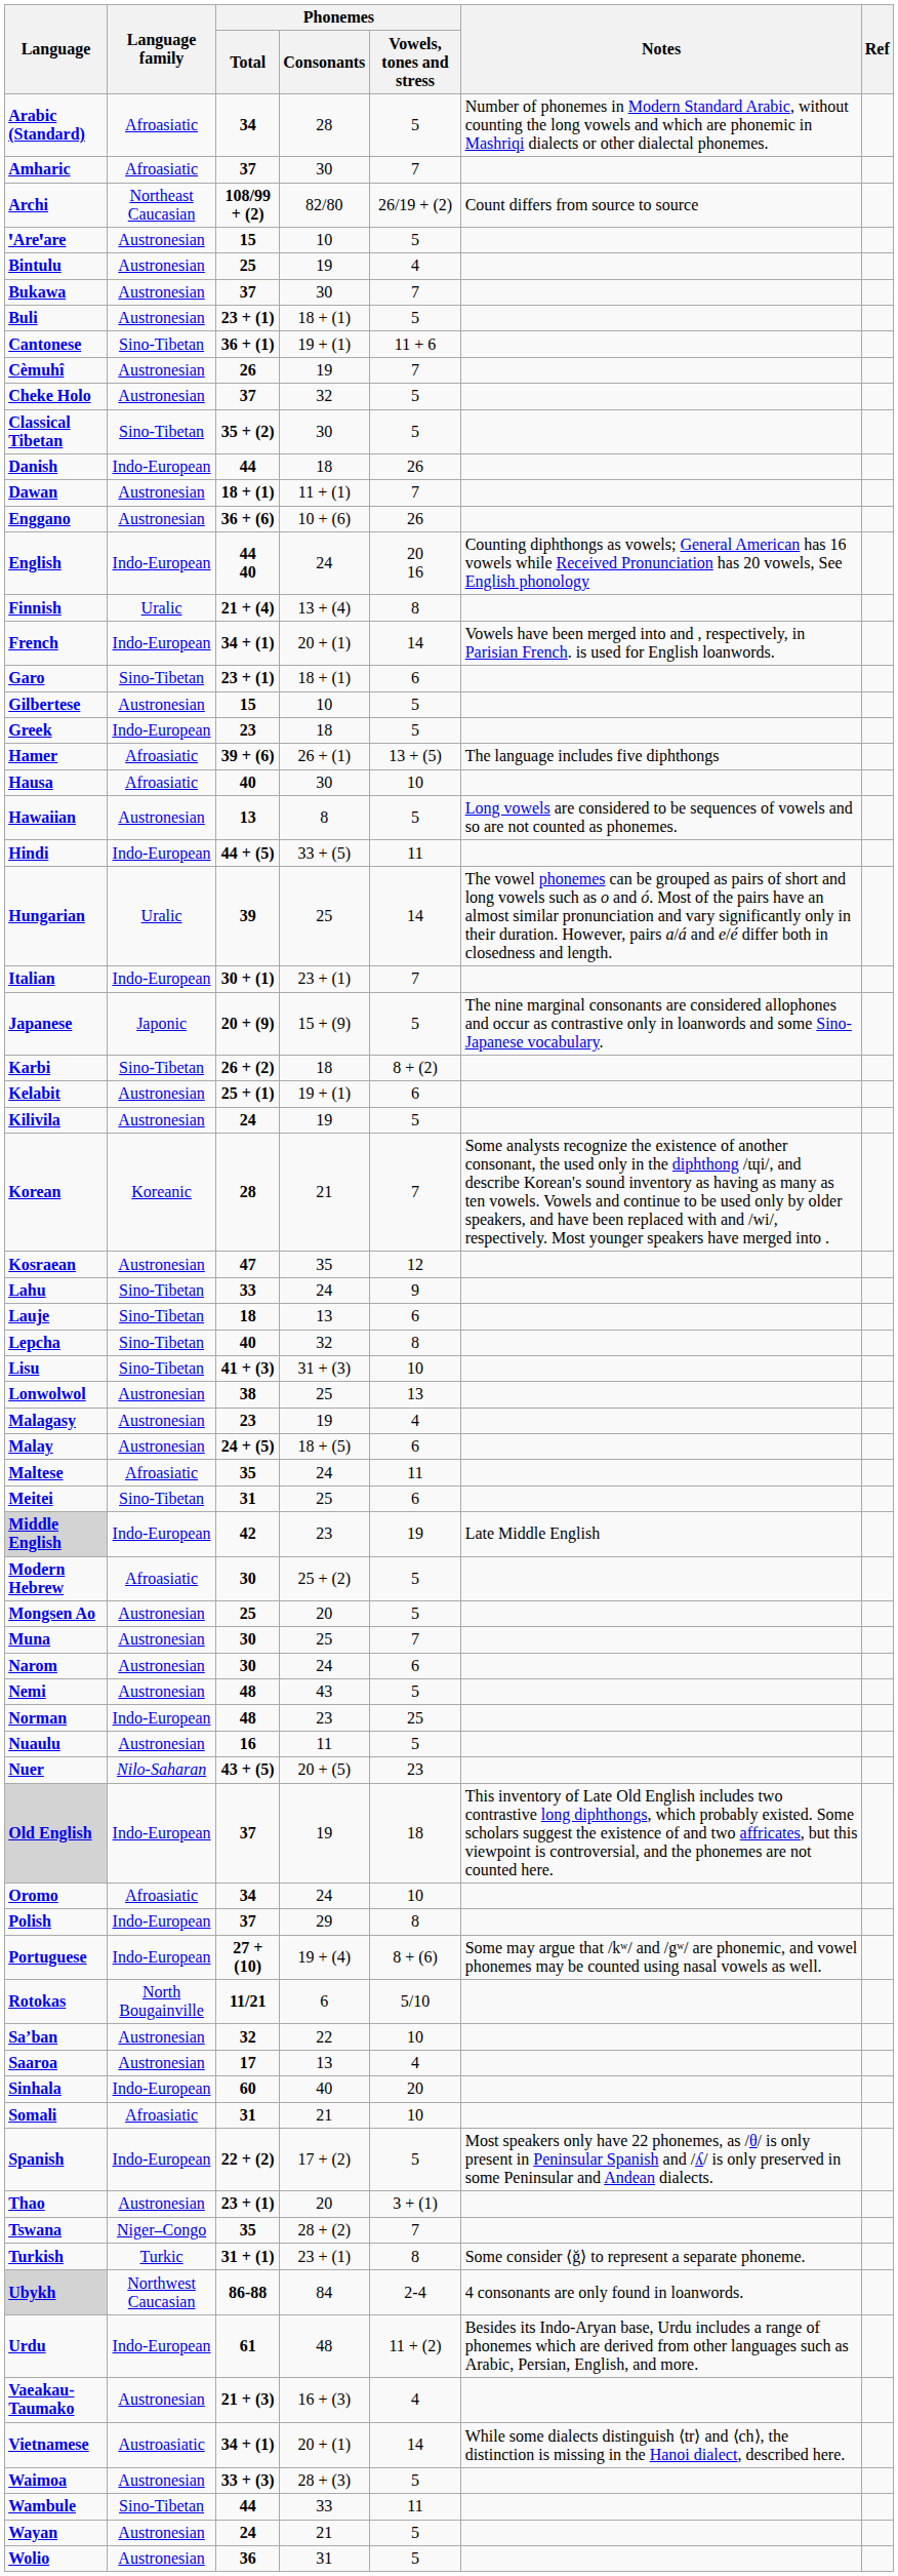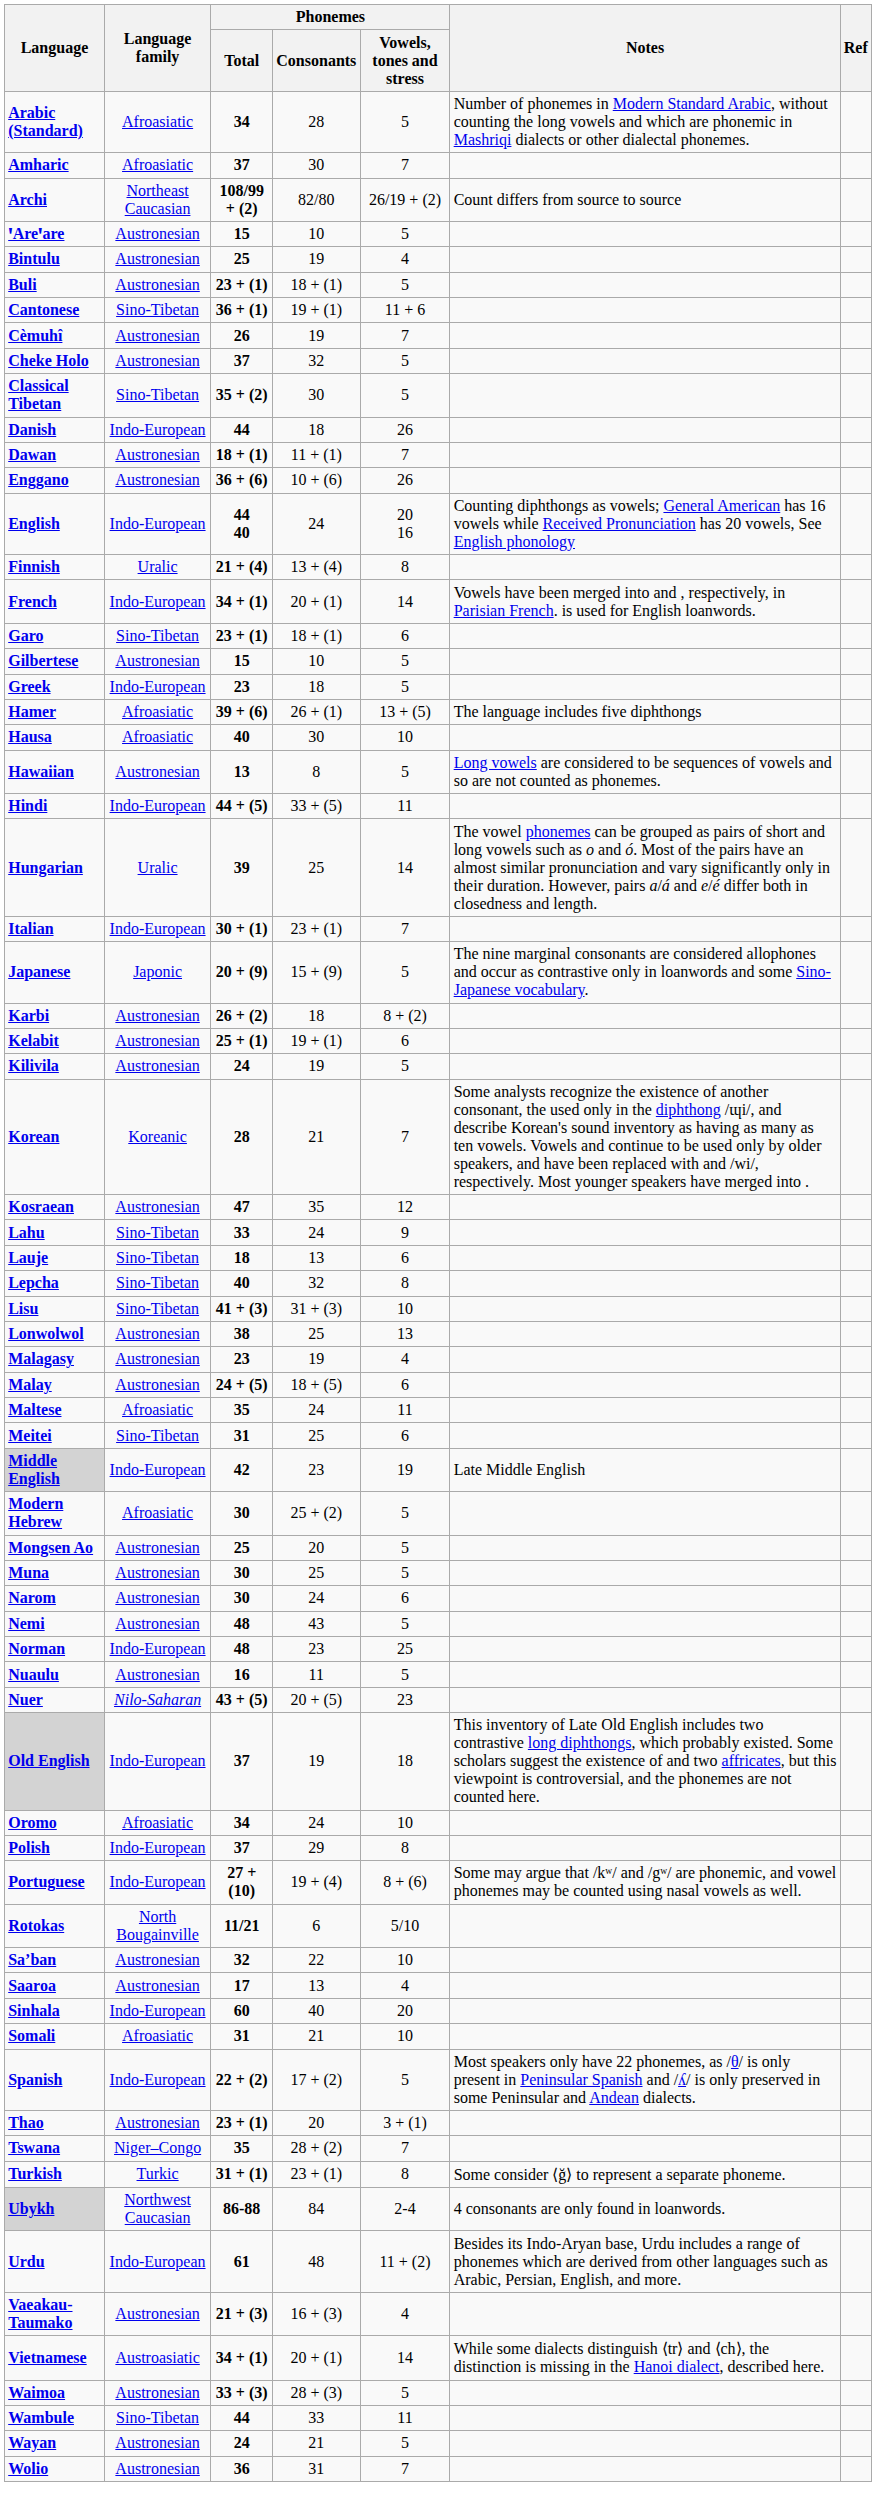- row: Bukawa | Austronesian | 37 | 30 | 7
Karbi | Language family: Sino-Tibetan -> Austronesian
Muna | Phonemes / Vowels, tones and stress: 7 -> 5
Wolio | Phonemes / Vowels, tones and stress: 5 -> 7
